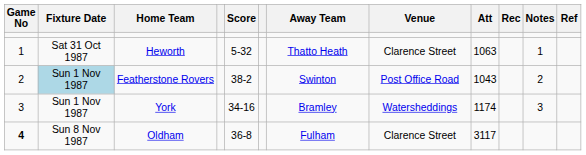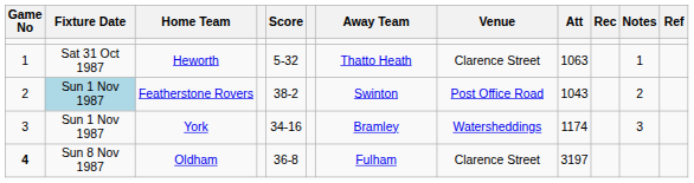Oldham | Att: 3117 -> 3197
